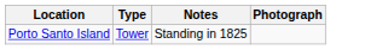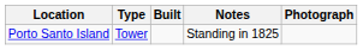+ column: Built
